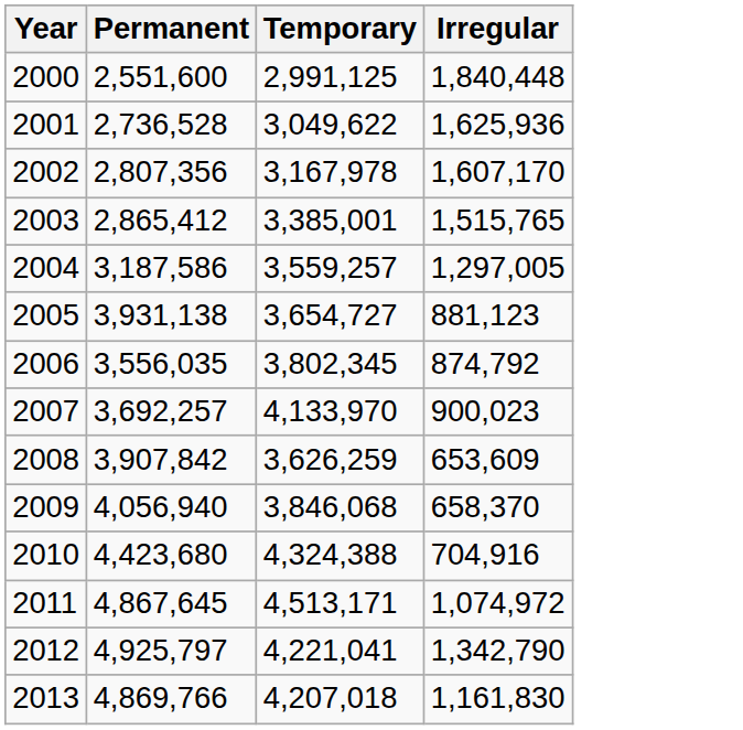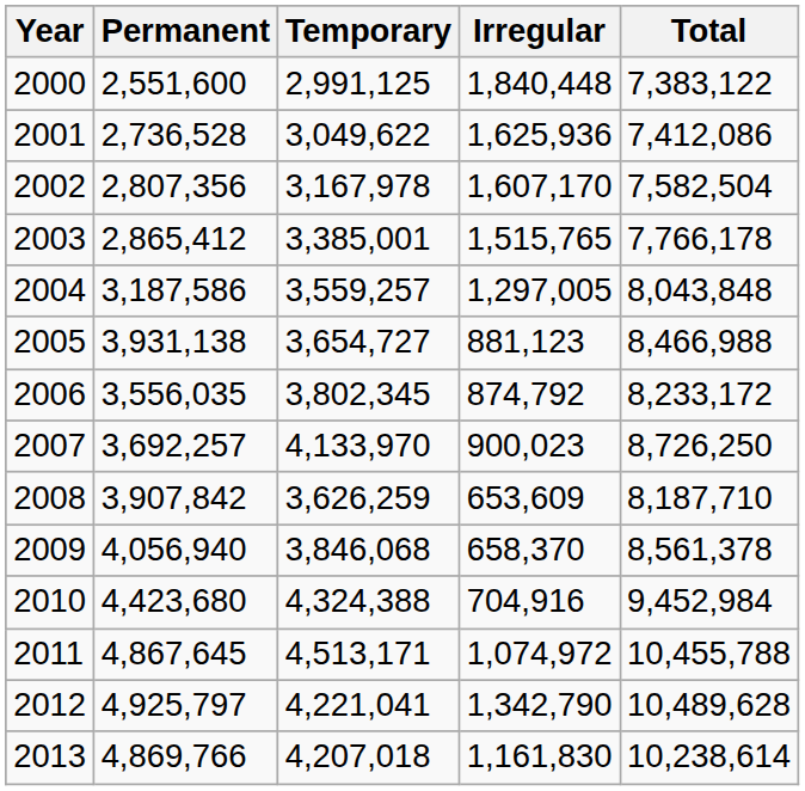+ column: Total | 7,383,122 | 7,412,086 | 7,582,504 | 7,766,178 | 8,043,848 | 8,466,988 | 8,233,172 | 8,726,250 | 8,187,710 | 8,561,378 | 9,452,984 | 10,455,788 | 10,489,628 | 10,238,614
